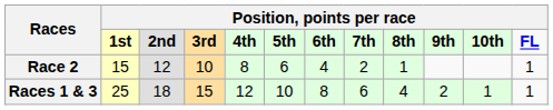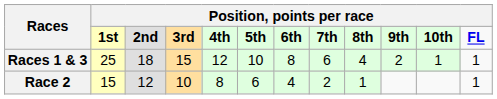rows swapped: Races 1 & 3 <-> Race 2
